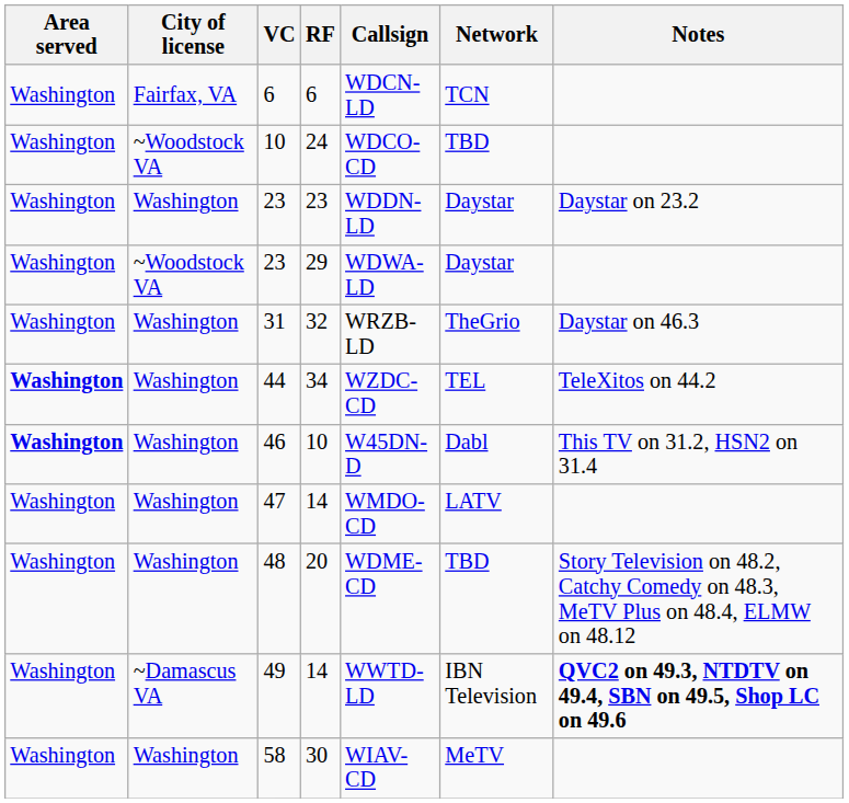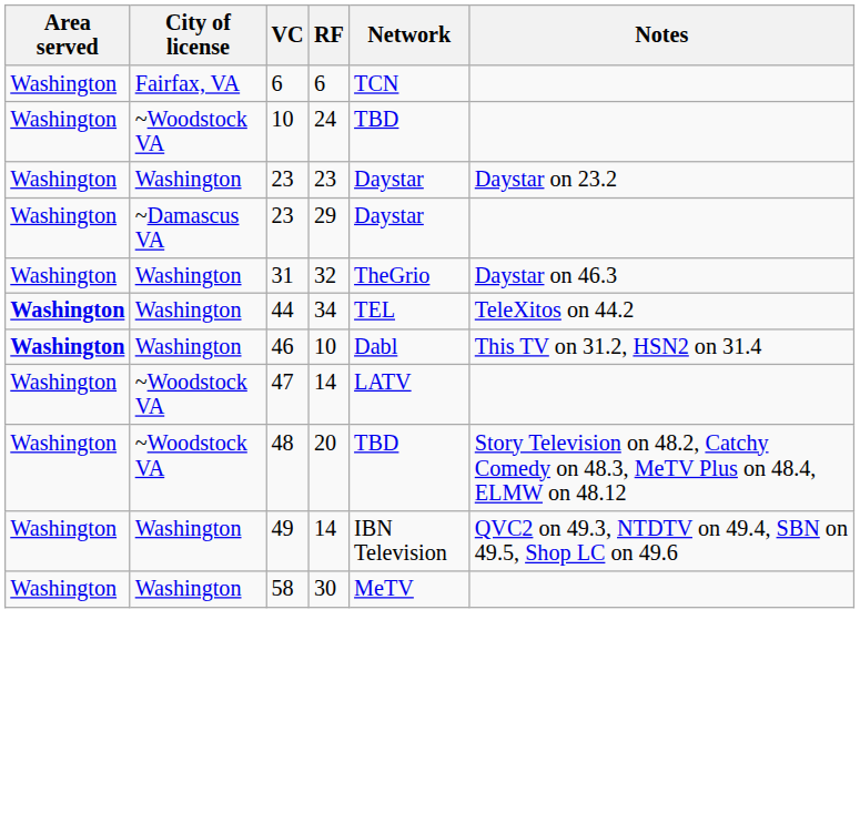- column: Callsign | WDCN-LD | WDCO-CD | WDDN-LD | WDWA-LD | WRZB-LD | WZDC-CD | W45DN-D | WMDO-CD | WDME-CD | WWTD-LD | WIAV-CD
23 / 29 | City of license: ~Woodstock VA -> ~Damascus VA
47 | City of license: Washington -> ~Woodstock VA
48 | City of license: Washington -> ~Woodstock VA
49 | City of license: ~Damascus VA -> Washington
49 | Notes: bold -> normal
